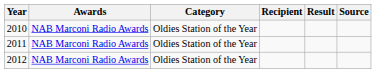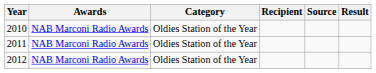columns swapped: Result <-> Source
